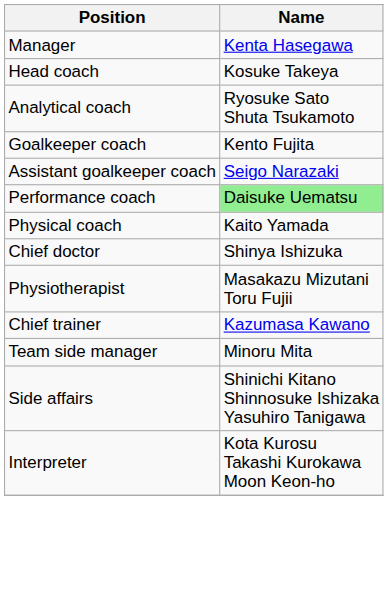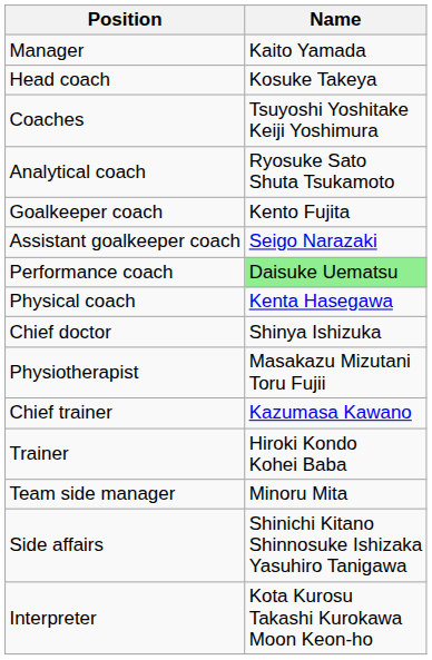Manager | Name: Kenta Hasegawa -> Kaito Yamada
+ row: Coaches | Tsuyoshi Yoshitake Keiji Yoshimura
Physical coach | Name: Kaito Yamada -> Kenta Hasegawa
+ row: Trainer | Hiroki Kondo Kohei Baba
